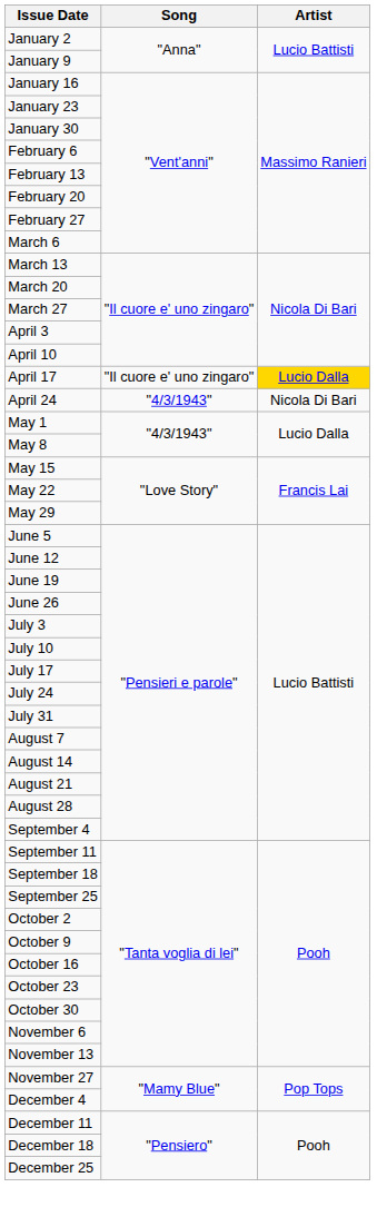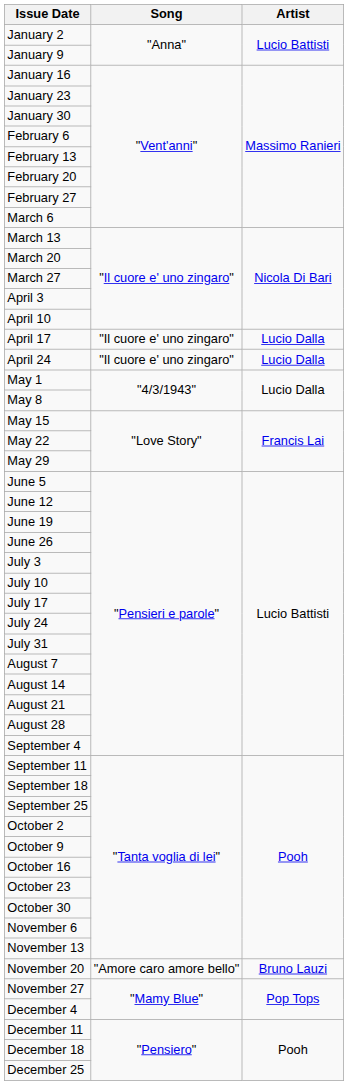April 17 | Artist: gold background -> no background
April 24 | Song: "4/3/1943" -> "Il cuore e' uno zingaro"
April 24 | Artist: Nicola Di Bari -> Lucio Dalla
+ row: November 20 | "Amore caro amore bello" | Bruno Lauzi
